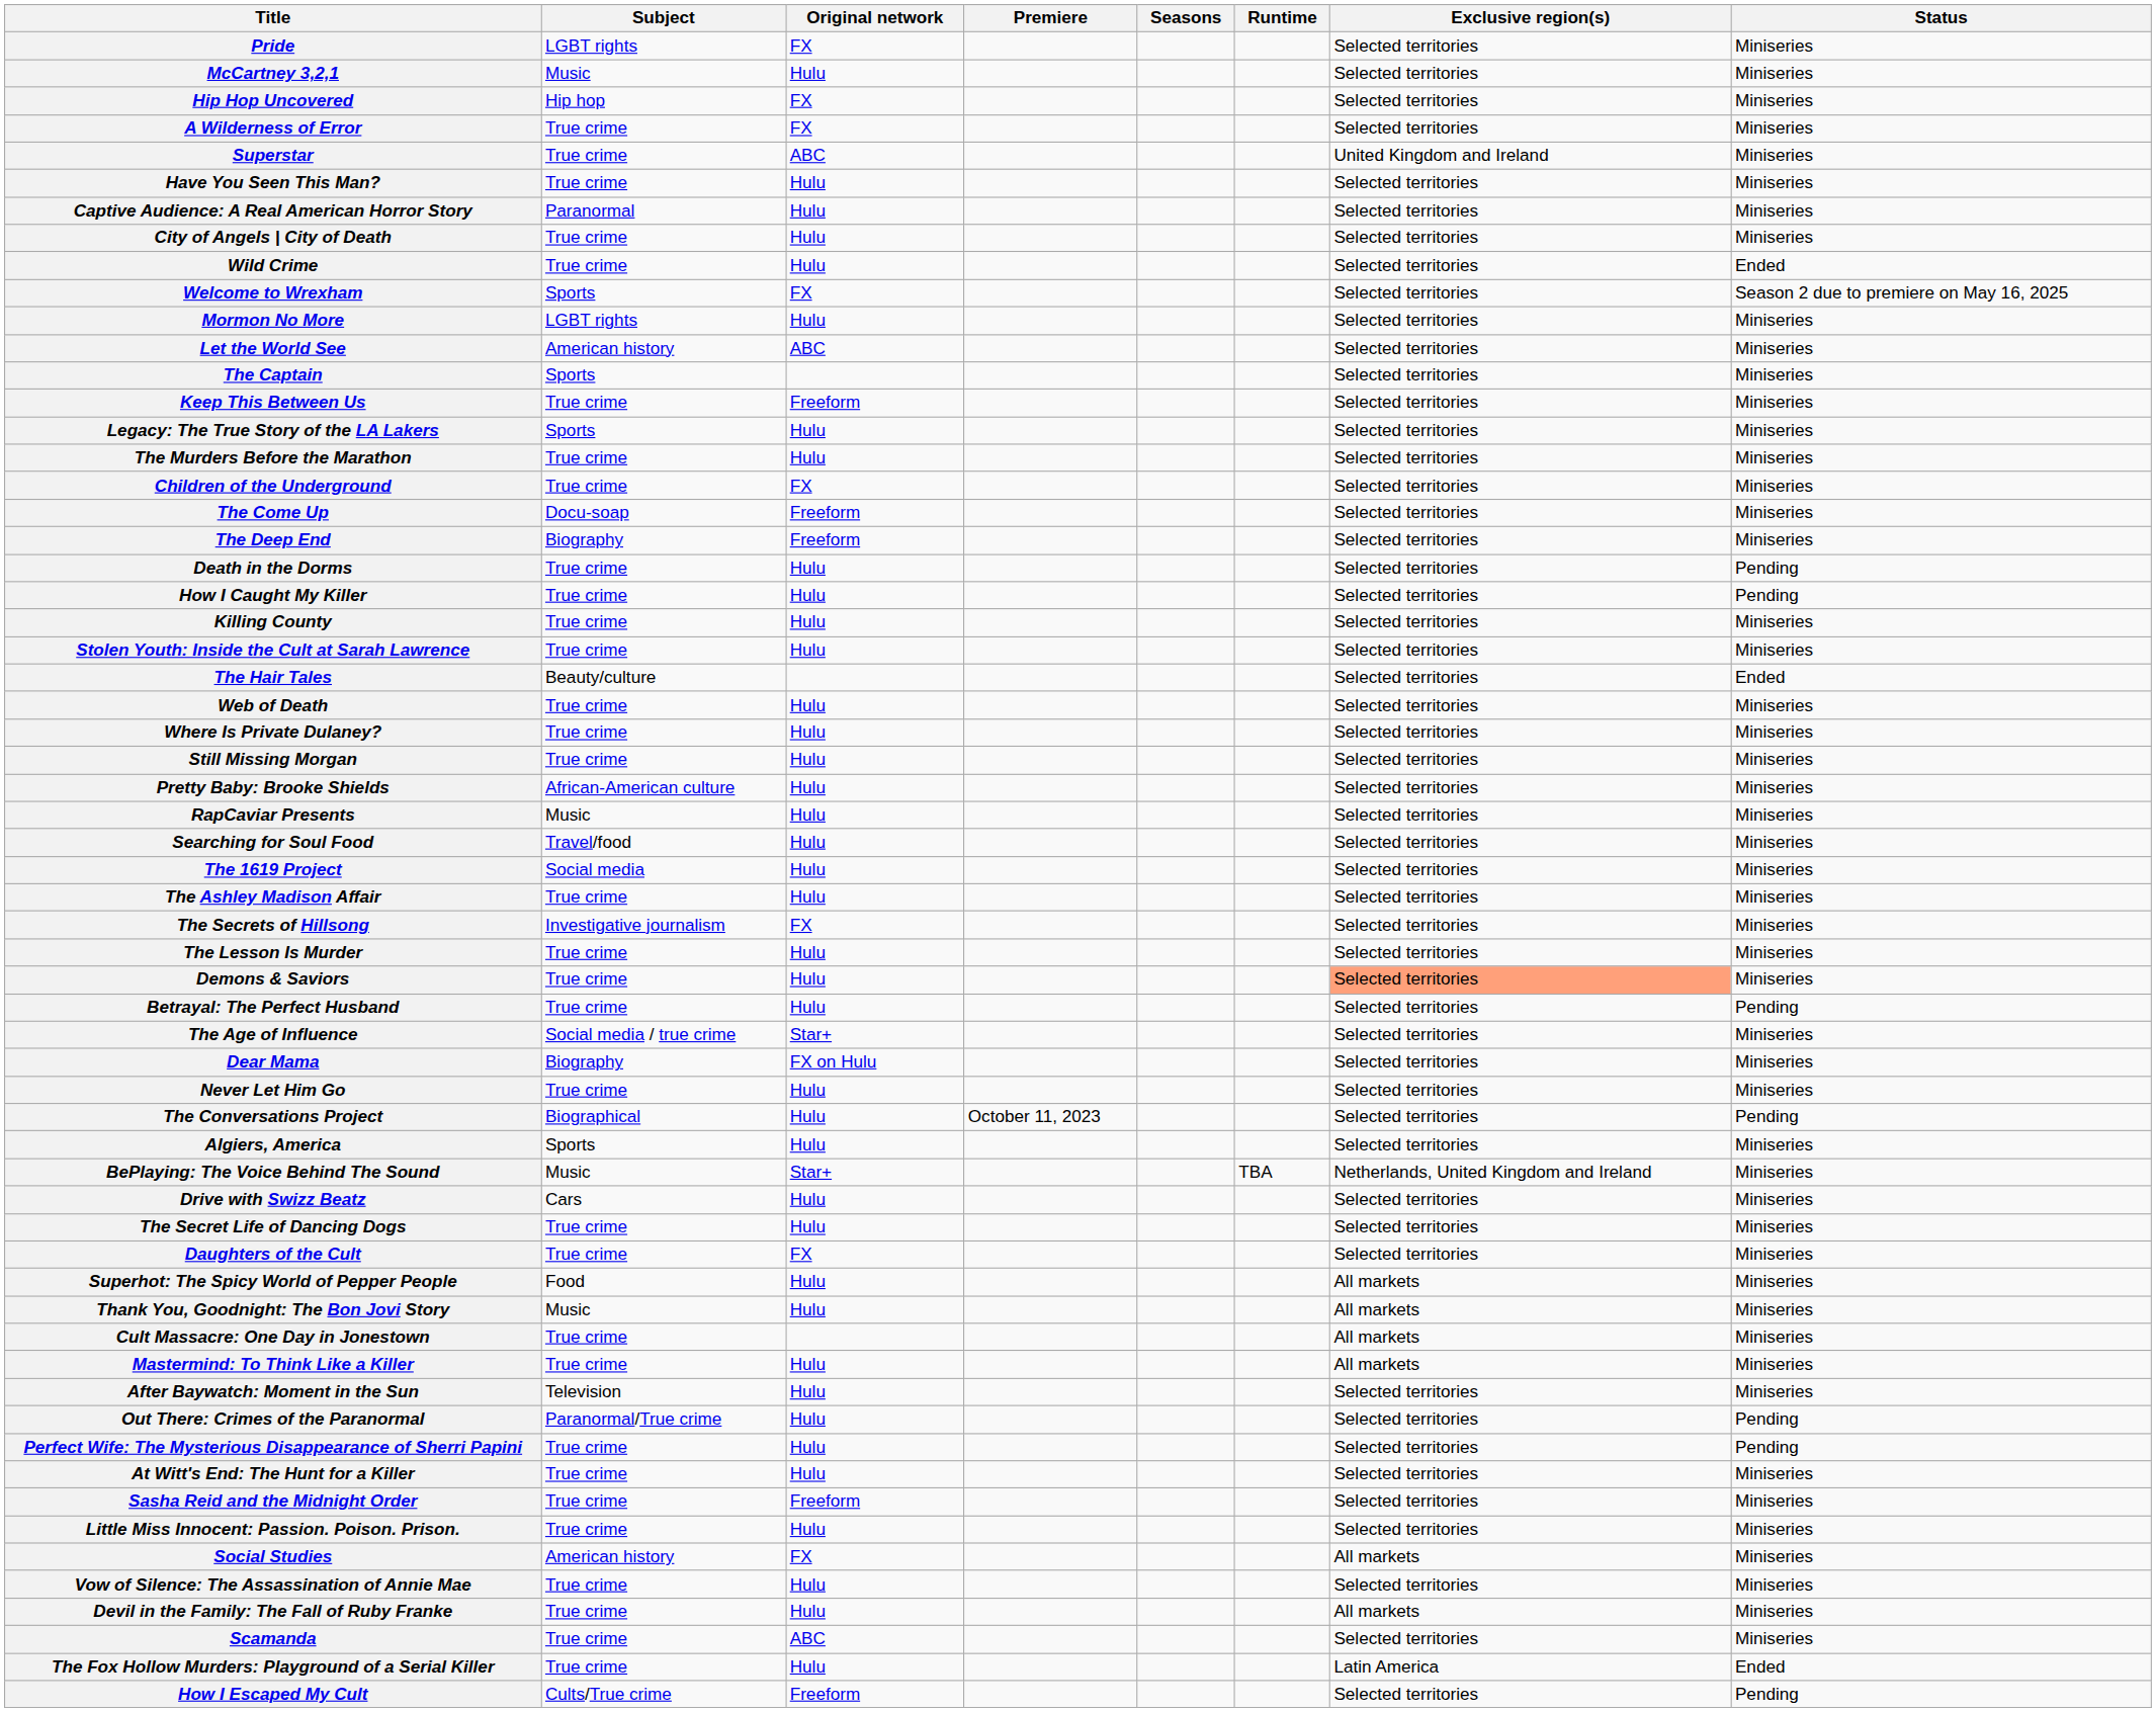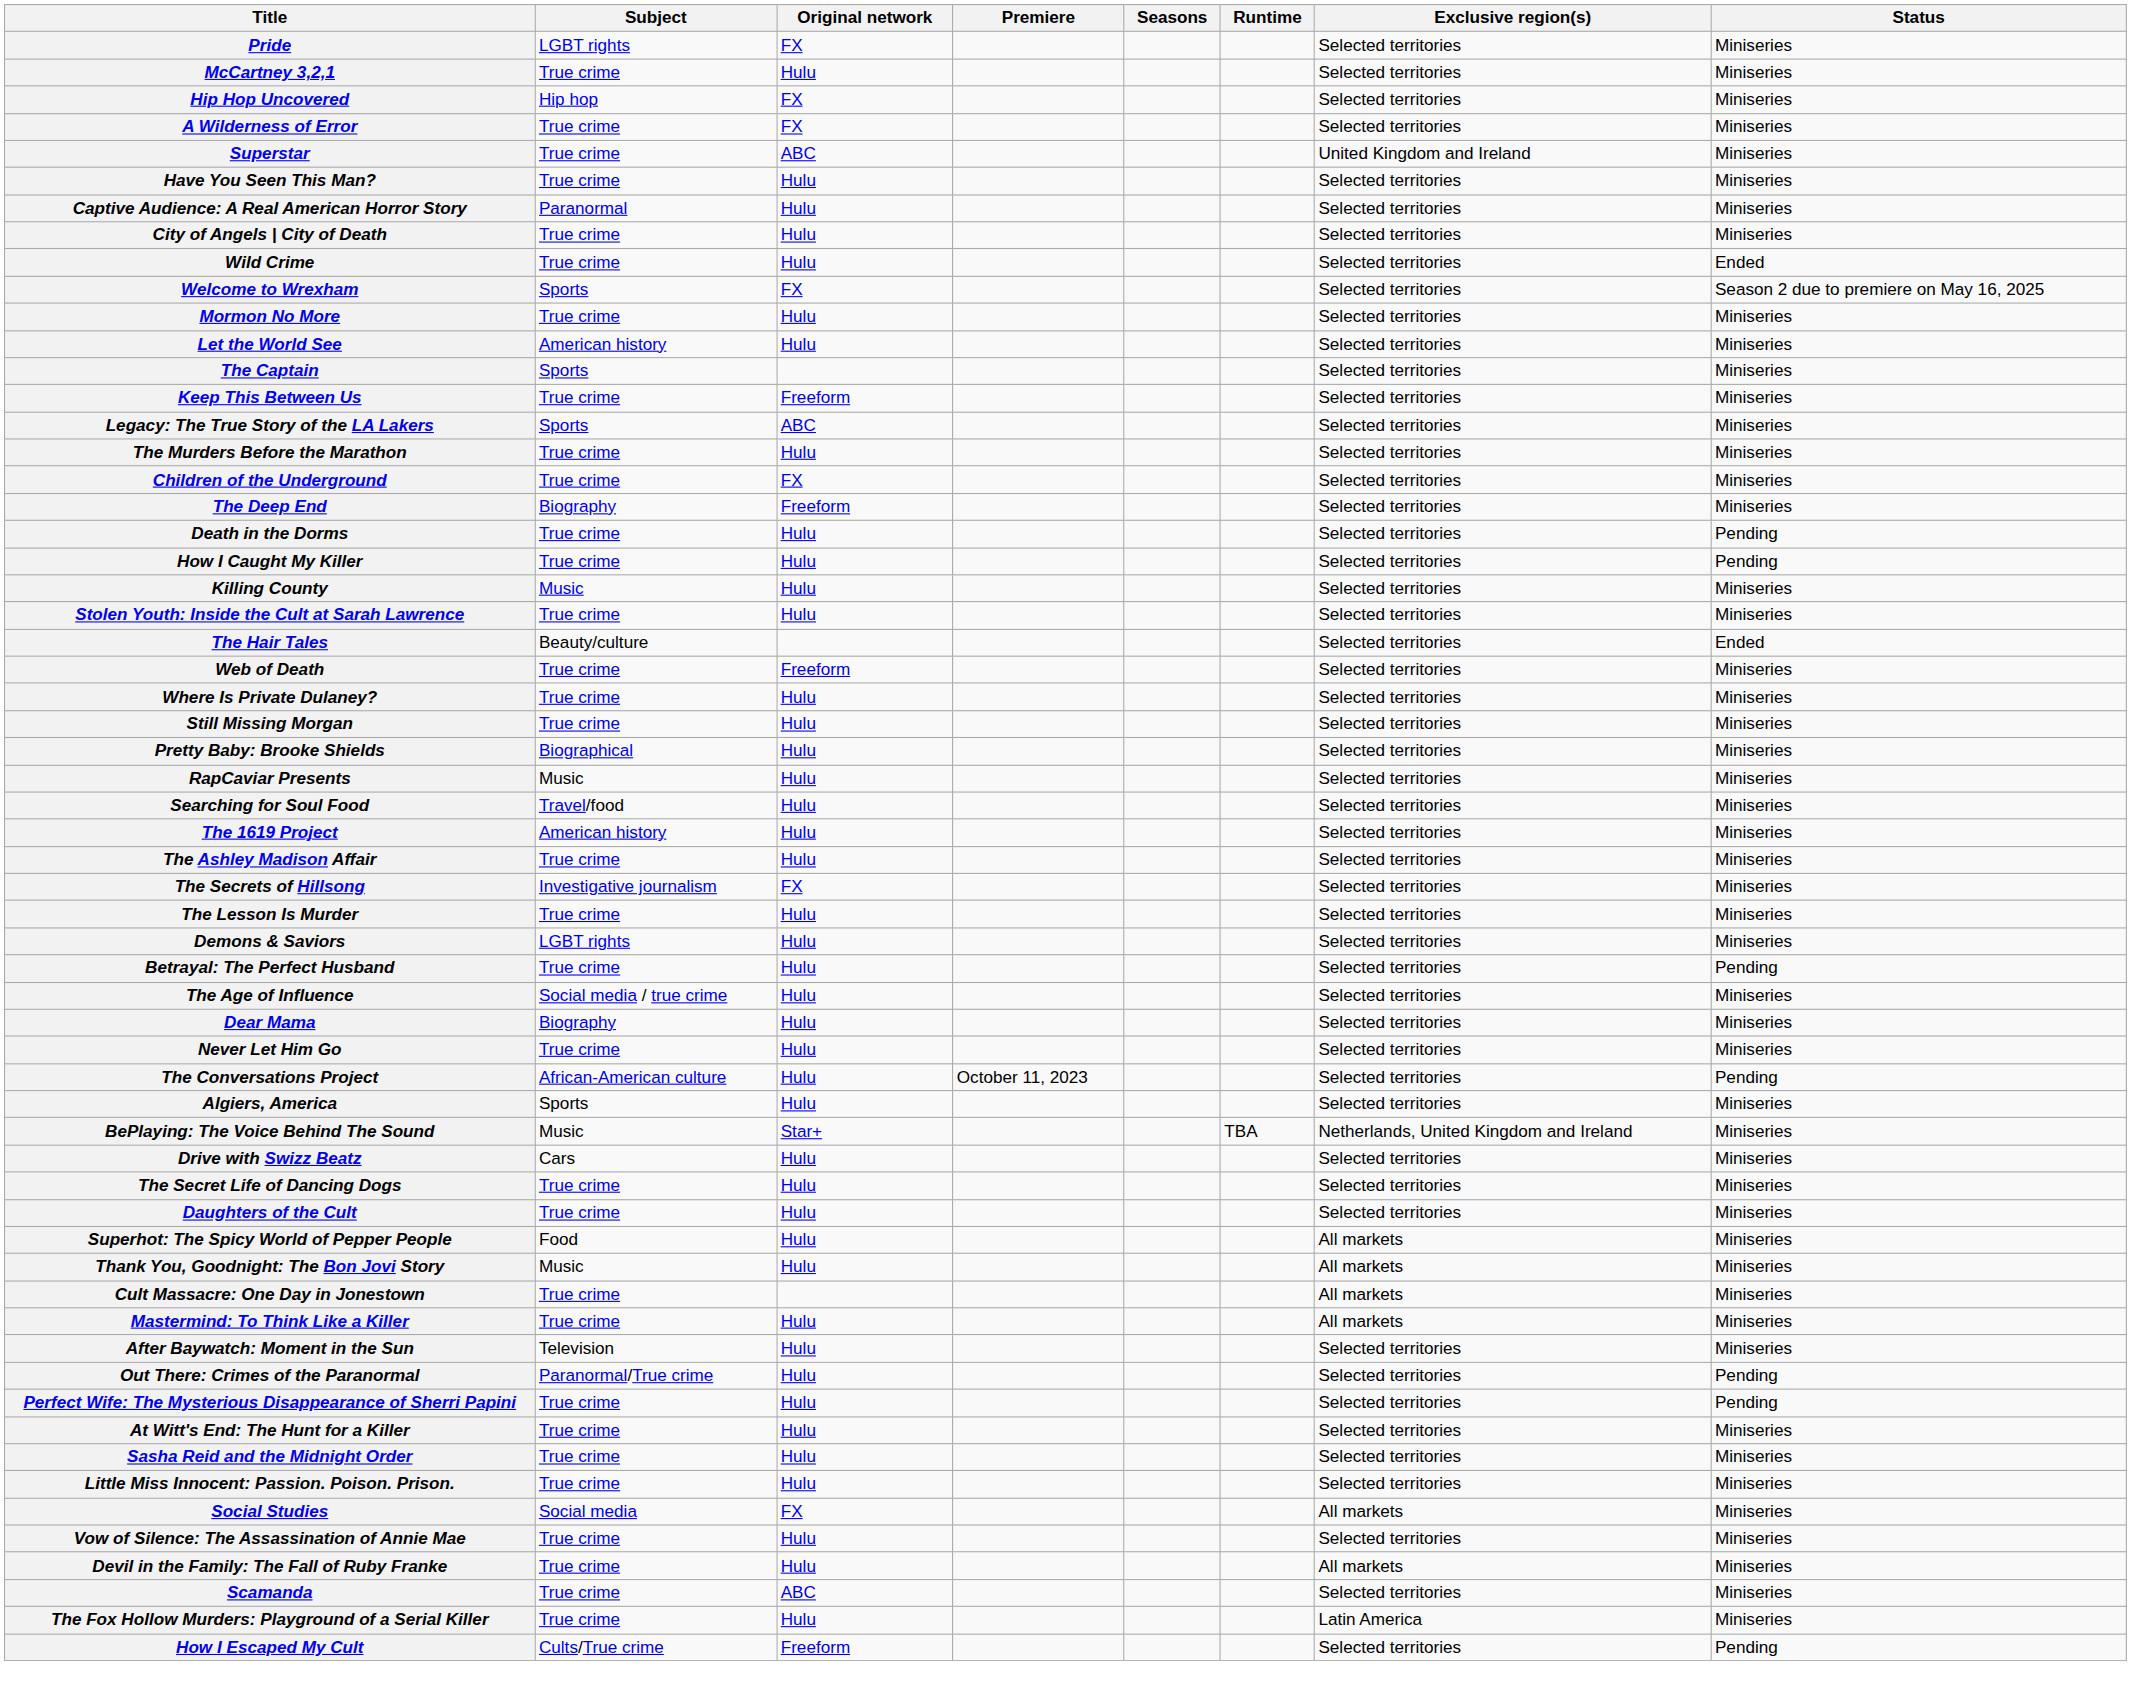McCartney 3,2,1 | Subject: Music -> True crime
Mormon No More | Subject: LGBT rights -> True crime
Let the World See | Original network: ABC -> Hulu
Legacy: The True Story of the LA Lakers | Original network: Hulu -> ABC
- row: The Come Up | Docu-soap | Freeform | Selected territories | Miniseries
Killing County | Subject: True crime -> Music
Web of Death | Original network: Hulu -> Freeform
Pretty Baby: Brooke Shields | Subject: African-American culture -> Biographical
The 1619 Project | Subject: Social media -> American history
Demons & Saviors | Subject: True crime -> LGBT rights
Demons & Saviors | Exclusive region(s): lightsalmon background -> no background
The Age of Influence | Original network: Star+ -> Hulu
Dear Mama | Original network: FX on Hulu -> Hulu
The Conversations Project | Subject: Biographical -> African-American culture
Daughters of the Cult | Original network: FX -> Hulu
Sasha Reid and the Midnight Order | Original network: Freeform -> Hulu
Social Studies | Subject: American history -> Social media
The Fox Hollow Murders: Playground of a Serial Killer | Status: Ended -> Miniseries
